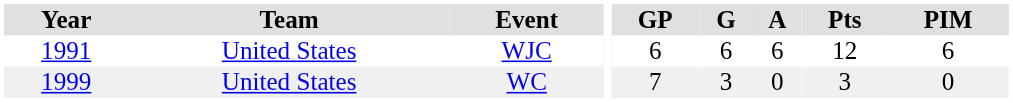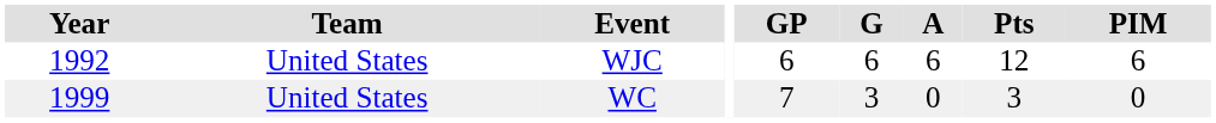WJC | Year: 1991 -> 1992
